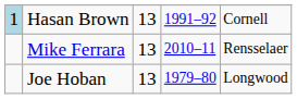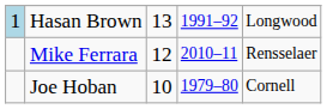Hasan Brown | column 5: Cornell -> Longwood
Mike Ferrara | column 3: 13 -> 12
Joe Hoban | column 3: 13 -> 10
Joe Hoban | column 5: Longwood -> Cornell
